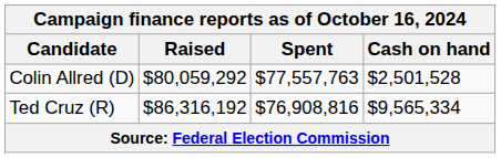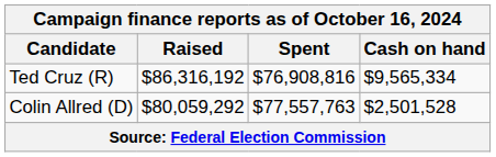rows swapped: Ted Cruz (R) <-> Colin Allred (D)
